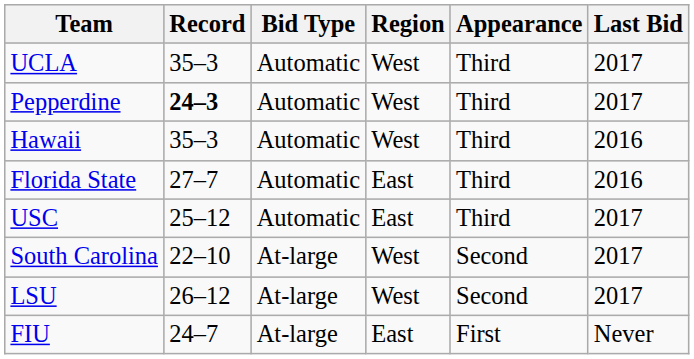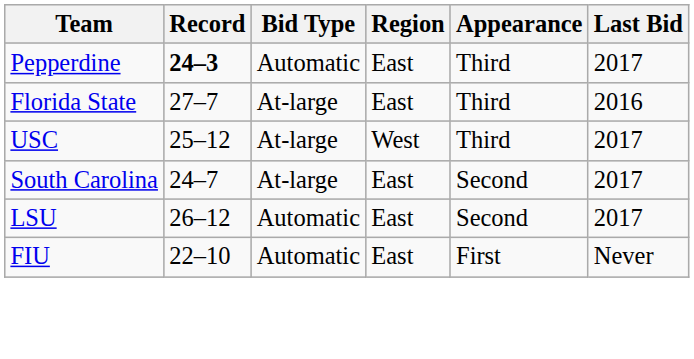- row: UCLA | 35–3 | Automatic | West | Third | 2017
Pepperdine | Region: West -> East
- row: Hawaii | 35–3 | Automatic | West | Third | 2016
Florida State | Bid Type: Automatic -> At-large
USC | Bid Type: Automatic -> At-large
USC | Region: East -> West
South Carolina | Record: 22–10 -> 24–7
South Carolina | Region: West -> East
LSU | Bid Type: At-large -> Automatic
LSU | Region: West -> East
FIU | Record: 24–7 -> 22–10
FIU | Bid Type: At-large -> Automatic
